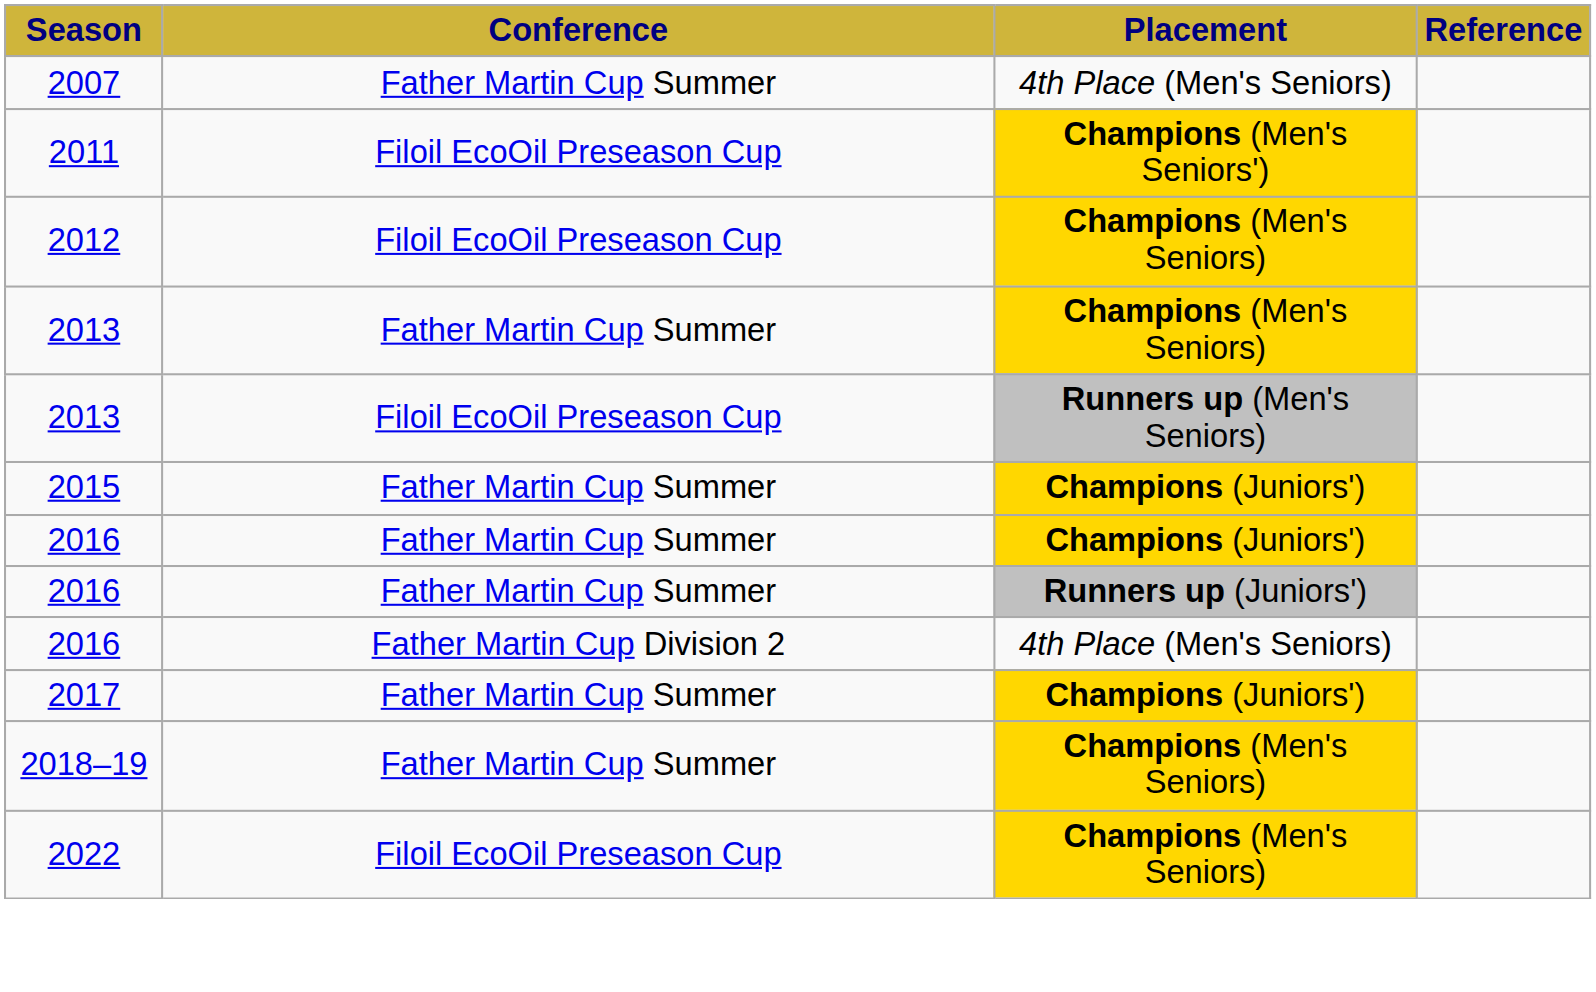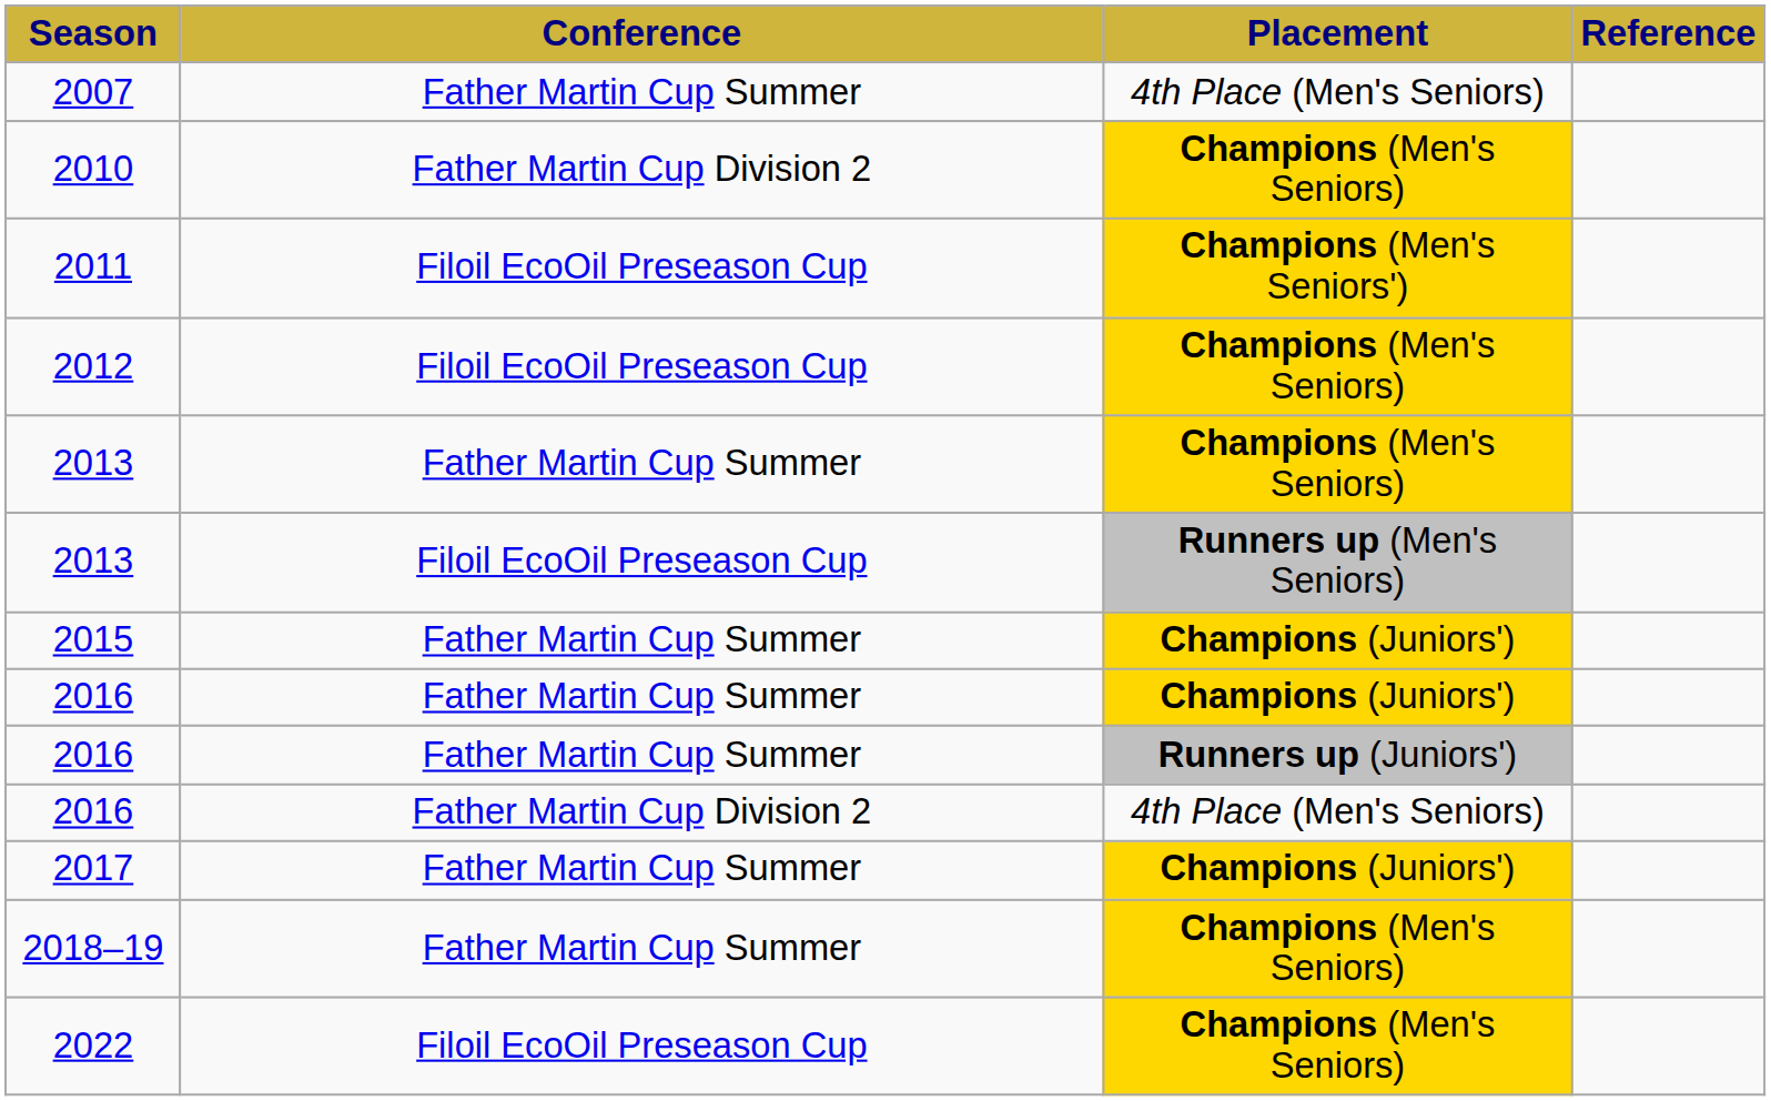+ row: 2010 | Father Martin Cup Division 2 | Champions (Men's Seniors)
